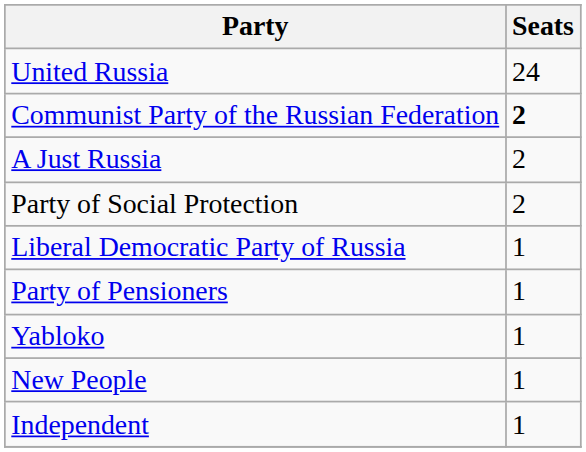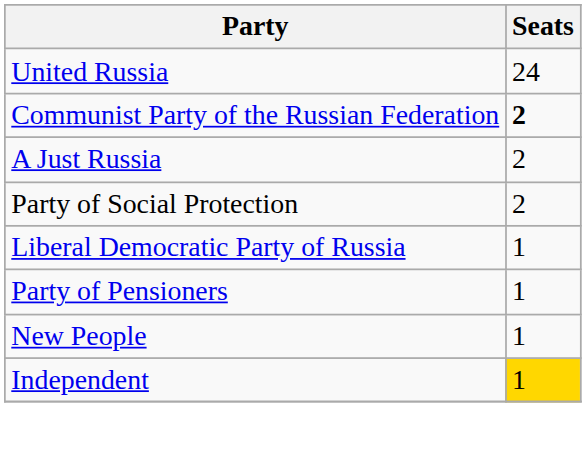- row: Yabloko | 1
Independent | Seats: no background -> gold background
